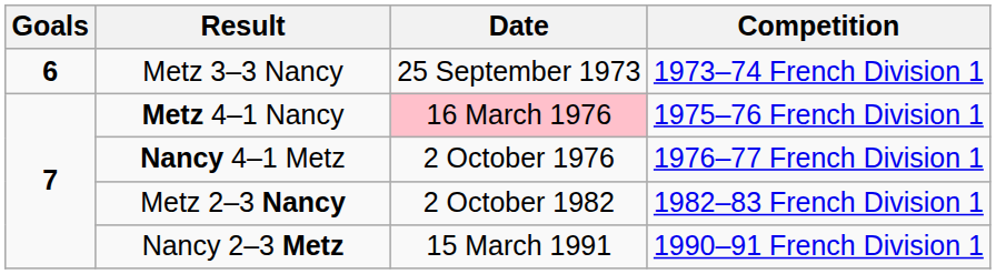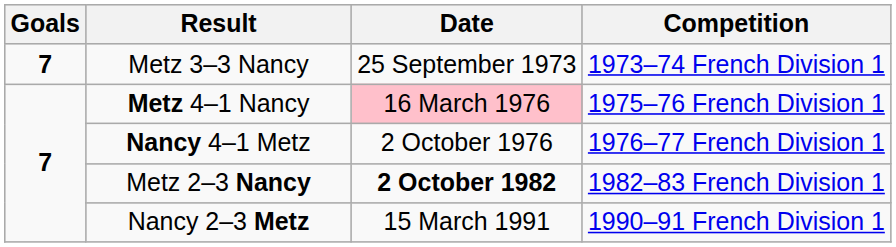Metz 3–3 Nancy | Goals: 6 -> 7
Metz 2–3 Nancy | Date: normal -> bold
